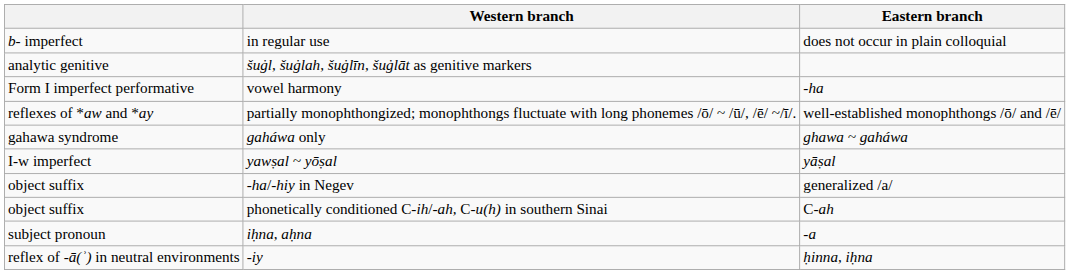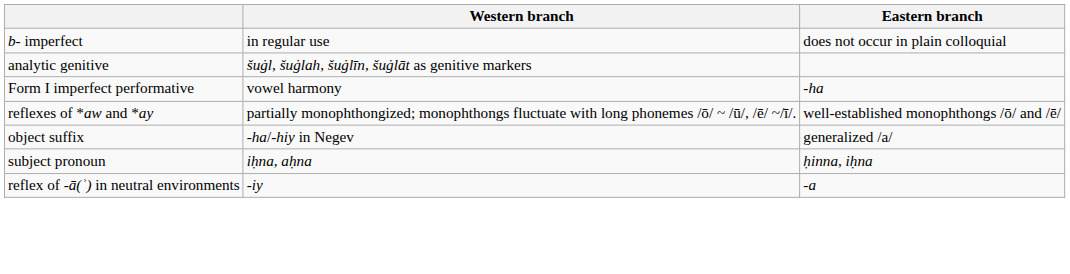- row: gahawa syndrome | gaháwa only | ghawa ~ gaháwa
- row: I-w imperfect | yawṣal ~ yōṣal | yāṣal
- row: object suffix | phonetically conditioned C-ih/-ah, C-u(h) in southern Sinai | C-ah
iḥna, aḥna | Eastern branch: -a -> ḥinna, iḥna
-iy | Eastern branch: ḥinna, iḥna -> -a
